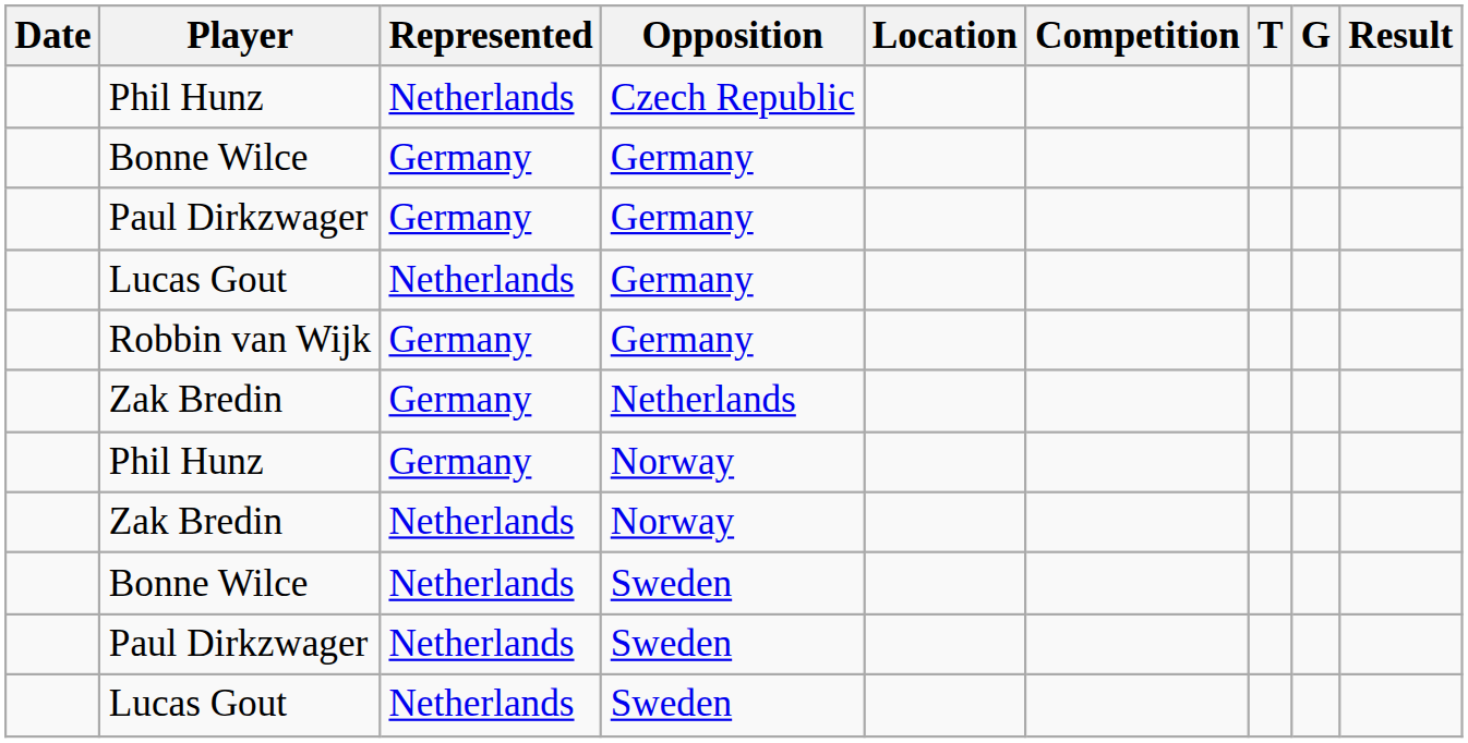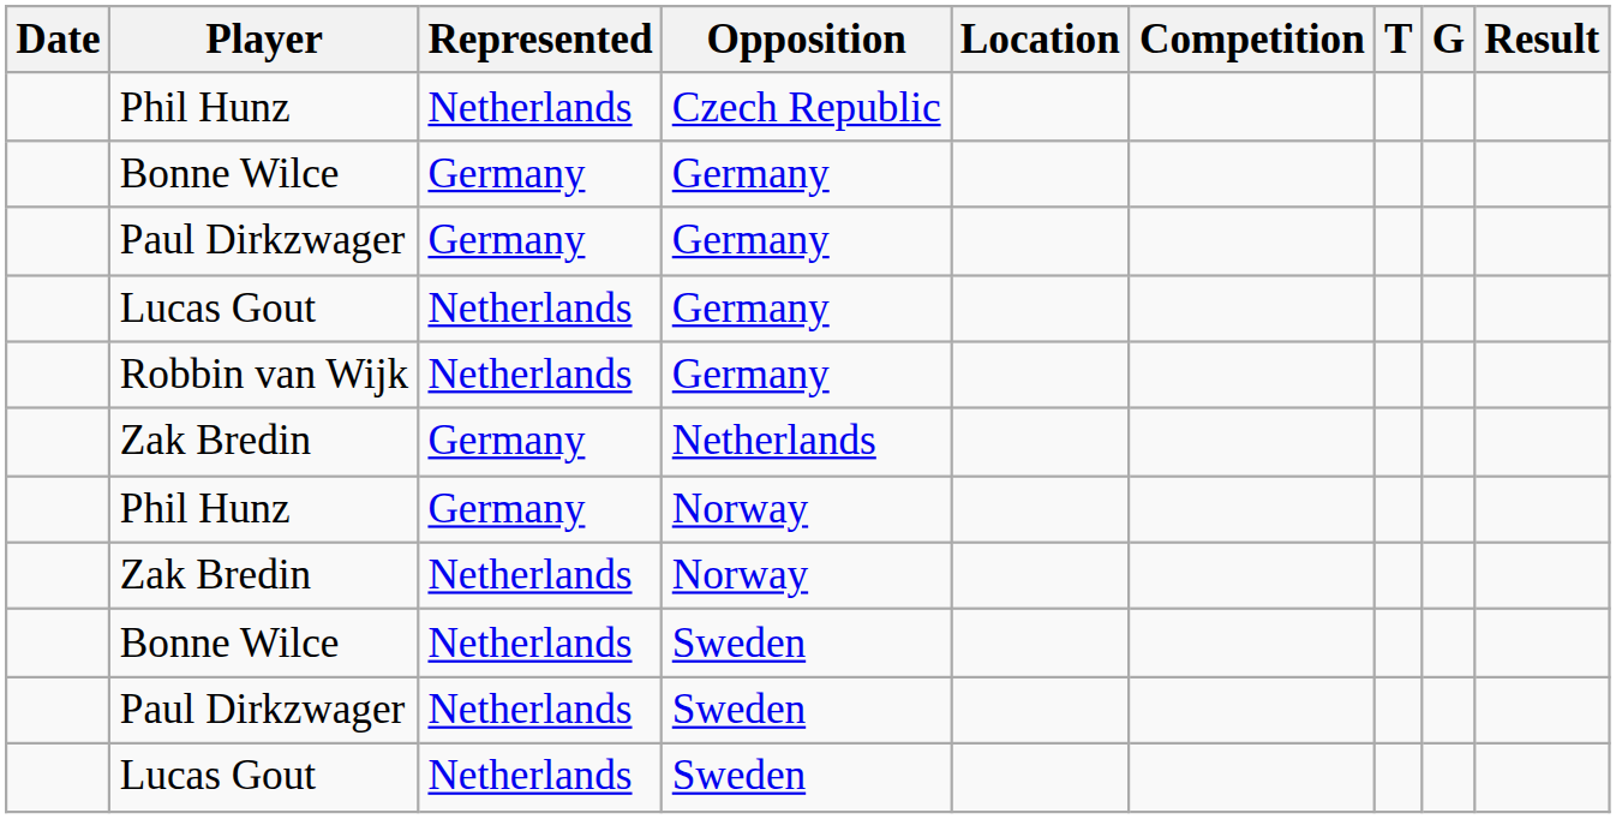Robbin van Wijk | Represented: Germany -> Netherlands
